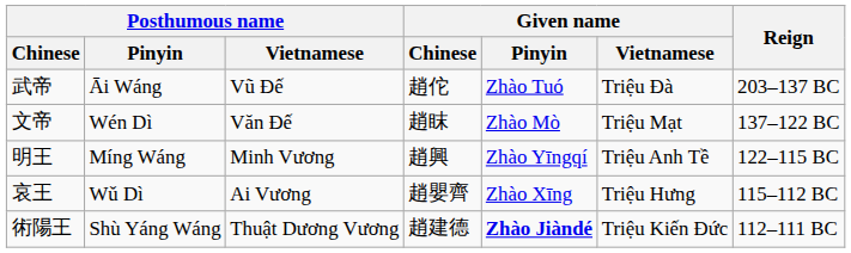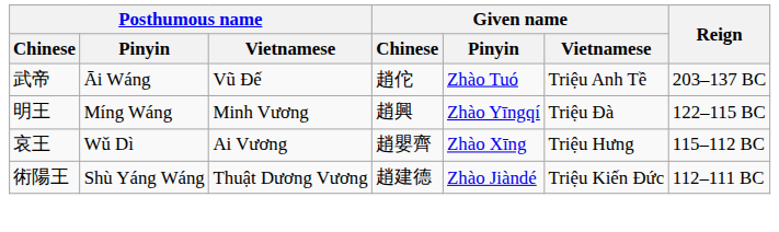武帝 | Given name / Vietnamese: Triệu Đà -> Triệu Anh Tề
- row: 文帝 | Wén Dì | Văn Đế | 趙眜 | Zhào Mò | Triệu Mạt | 137–122 BC
明王 | Given name / Vietnamese: Triệu Anh Tề -> Triệu Đà
術陽王 | Given name / Pinyin: bold -> normal
